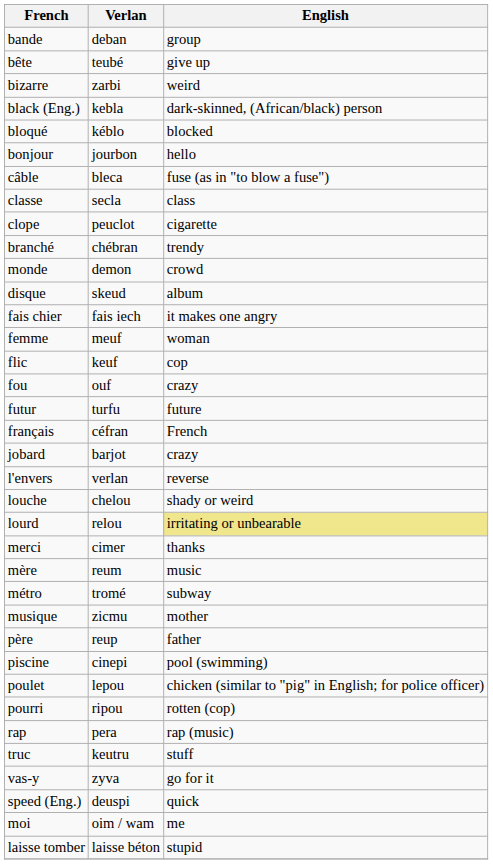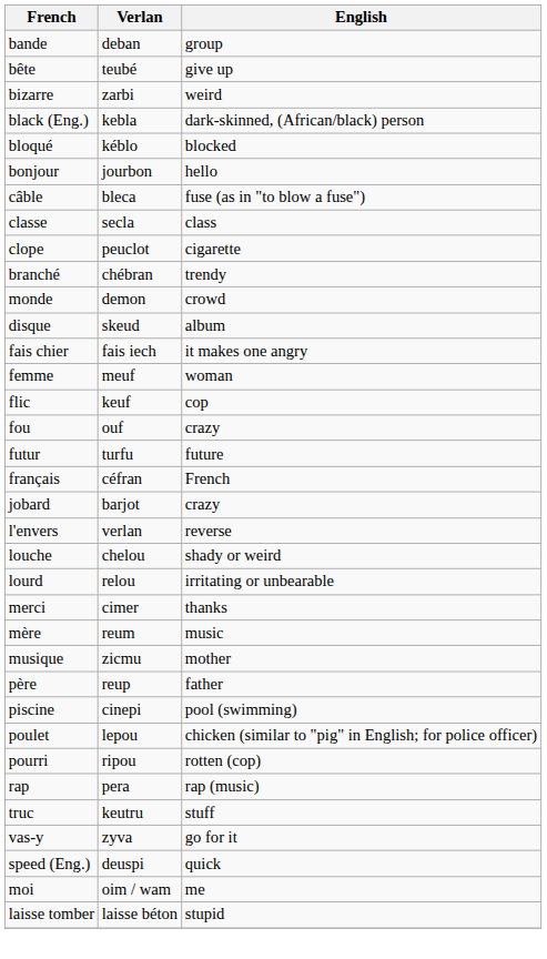lourd | English: khaki background -> no background
- row: métro | tromé | subway
